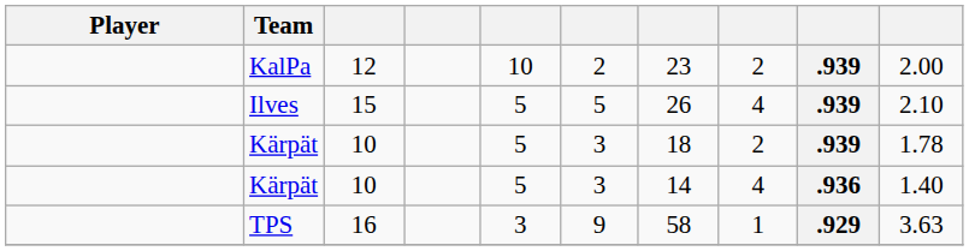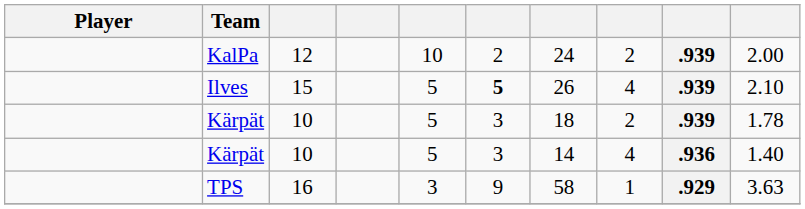KalPa | column 7: 23 -> 24
Ilves | column 6: normal -> bold
